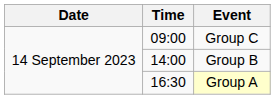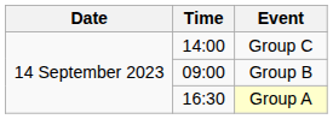Group C | Time: 09:00 -> 14:00
Group B | Time: 14:00 -> 09:00
